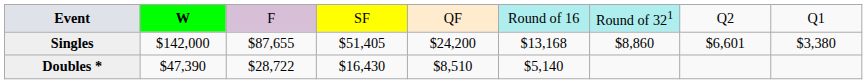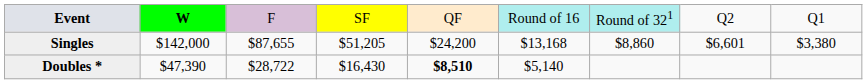Singles | column 4: $51,405 -> $51,205
Doubles * | column 5: normal -> bold
